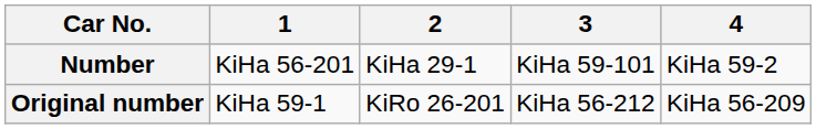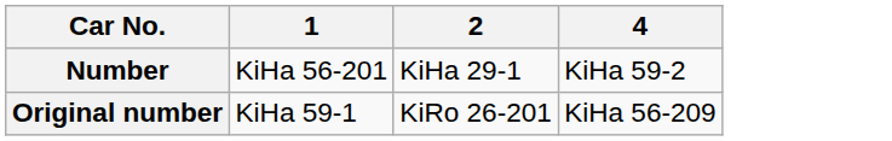- column: 3 | KiHa 59-101 | KiHa 56-212
